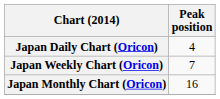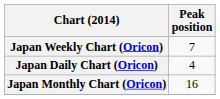rows swapped: Japan Daily Chart (Oricon) <-> Japan Weekly Chart (Oricon)
